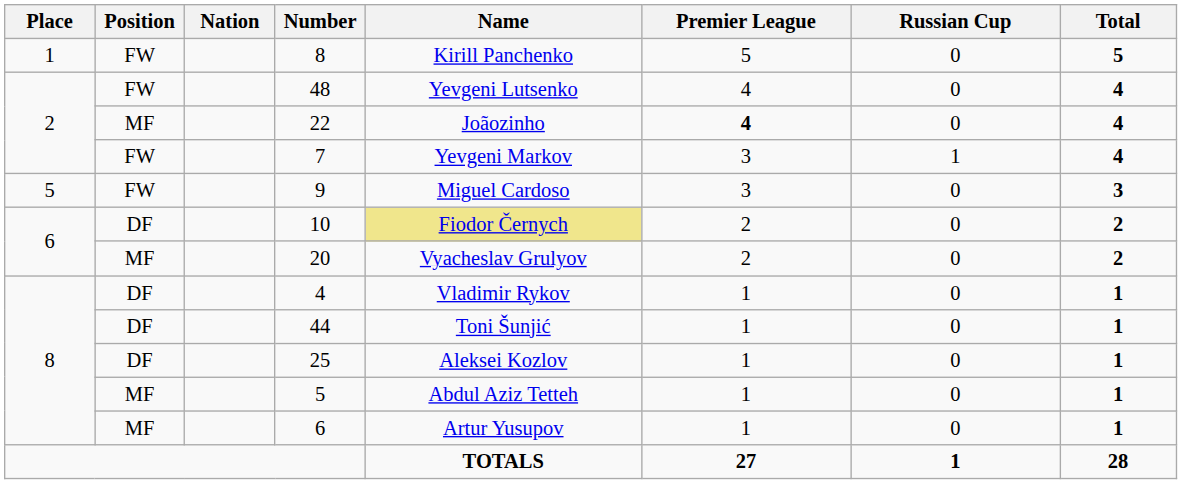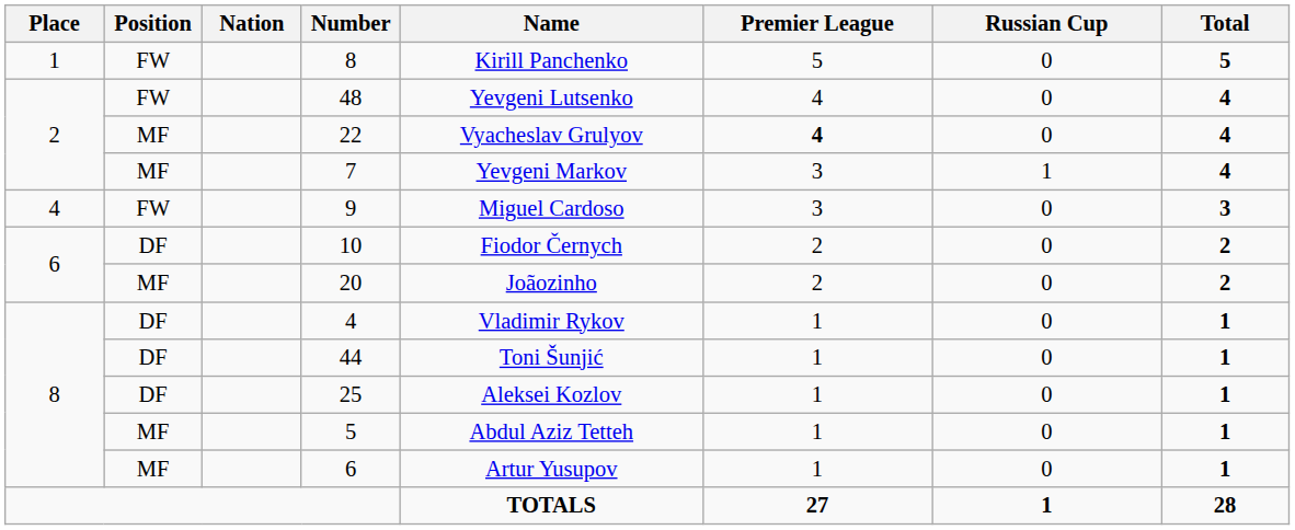22 | Name: Joãozinho -> Vyacheslav Grulyov
7 | Position: FW -> MF
9 | Place: 5 -> 4
10 | Name: khaki background -> no background
20 | Name: Vyacheslav Grulyov -> Joãozinho
